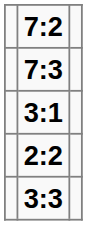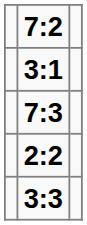rows swapped: 7:3 <-> 3:1
